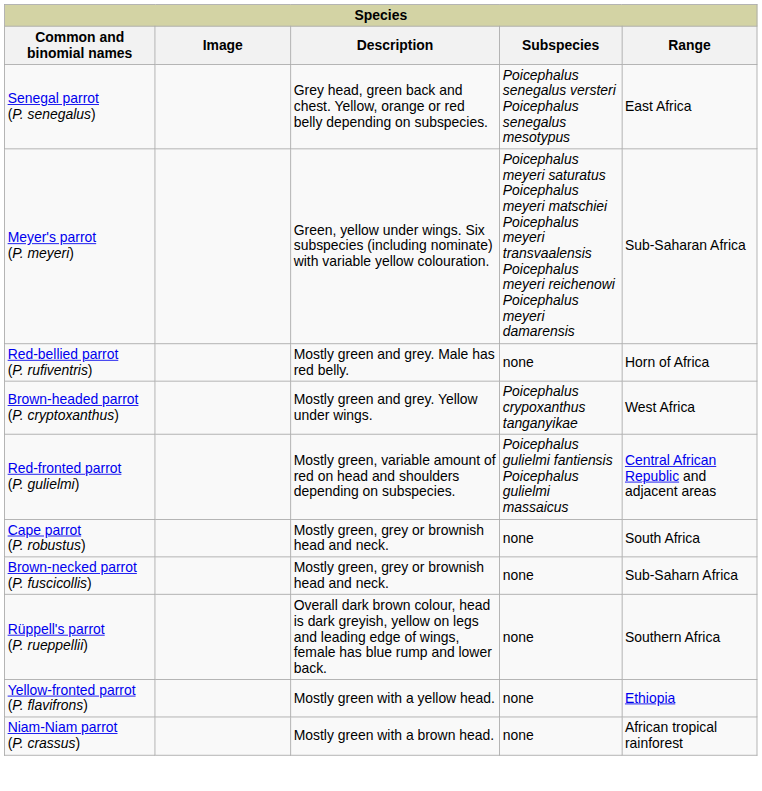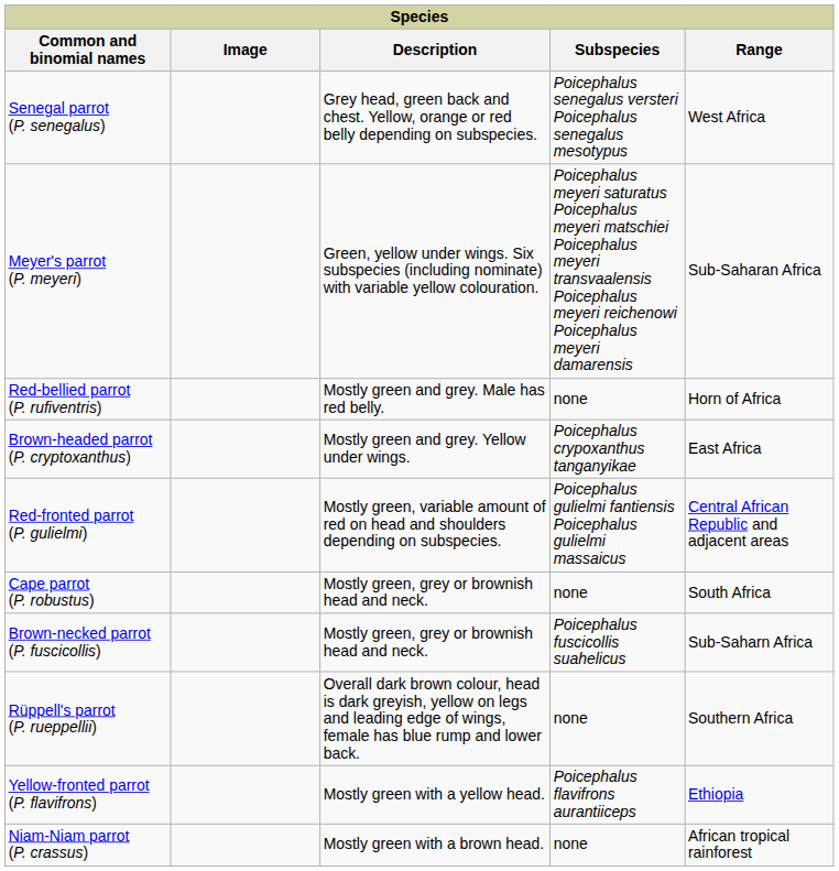Senegal parrot (P. senegalus) | Range: East Africa -> West Africa
Brown-headed parrot (P. cryptoxanthus) | Range: West Africa -> East Africa
Brown-necked parrot (P. fuscicollis) | Subspecies: none -> Poicephalus fuscicollis suahelicus
Yellow-fronted parrot (P. flavifrons) | Subspecies: none -> Poicephalus flavifrons aurantiiceps
